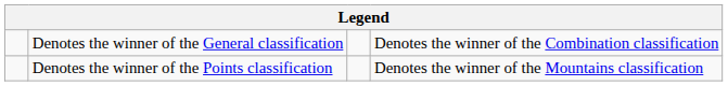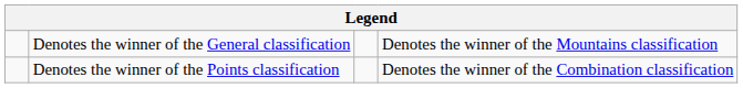Denotes the winner of the General classification | column 4: Denotes the winner of the Combination classification -> Denotes the winner of the Mountains classification
Denotes the winner of the Points classification | column 4: Denotes the winner of the Mountains classification -> Denotes the winner of the Combination classification
